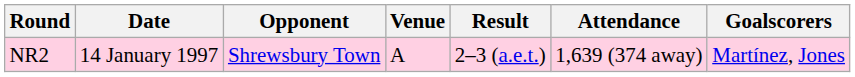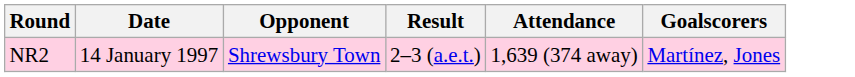- column: Venue | A
